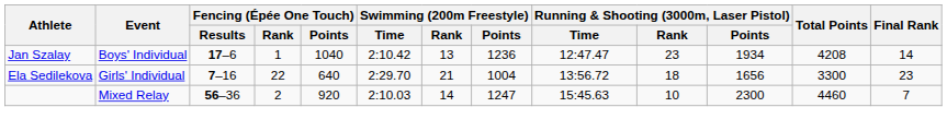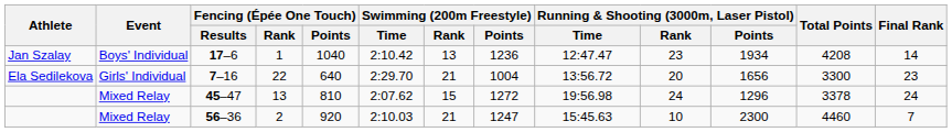7–16 | Running & Shooting (3000m, Laser Pistol) / Rank: 18 -> 20
+ row: Mixed Relay | 45–47 | 13 | 810 | 2:07.62 | 15 | 1272 | 19:56.98 | 24 | 1296 | 3378 | 24
56–36 | Swimming (200m Freestyle) / Rank: 14 -> 21
